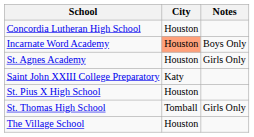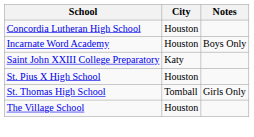Incarnate Word Academy | City: lightsalmon background -> no background
- row: St. Agnes Academy | Houston | Girls Only
